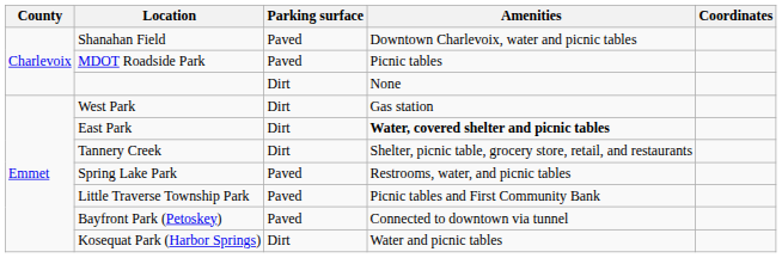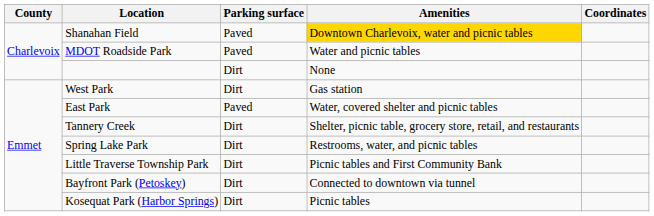Shanahan Field | Amenities: no background -> gold background
MDOT Roadside Park | Amenities: Picnic tables -> Water and picnic tables
East Park | Parking surface: Dirt -> Paved
East Park | Amenities: bold -> normal
Spring Lake Park | Parking surface: Paved -> Dirt
Little Traverse Township Park | Parking surface: Paved -> Dirt
Bayfront Park (Petoskey) | Parking surface: Paved -> Dirt
Kosequat Park (Harbor Springs) | Amenities: Water and picnic tables -> Picnic tables
